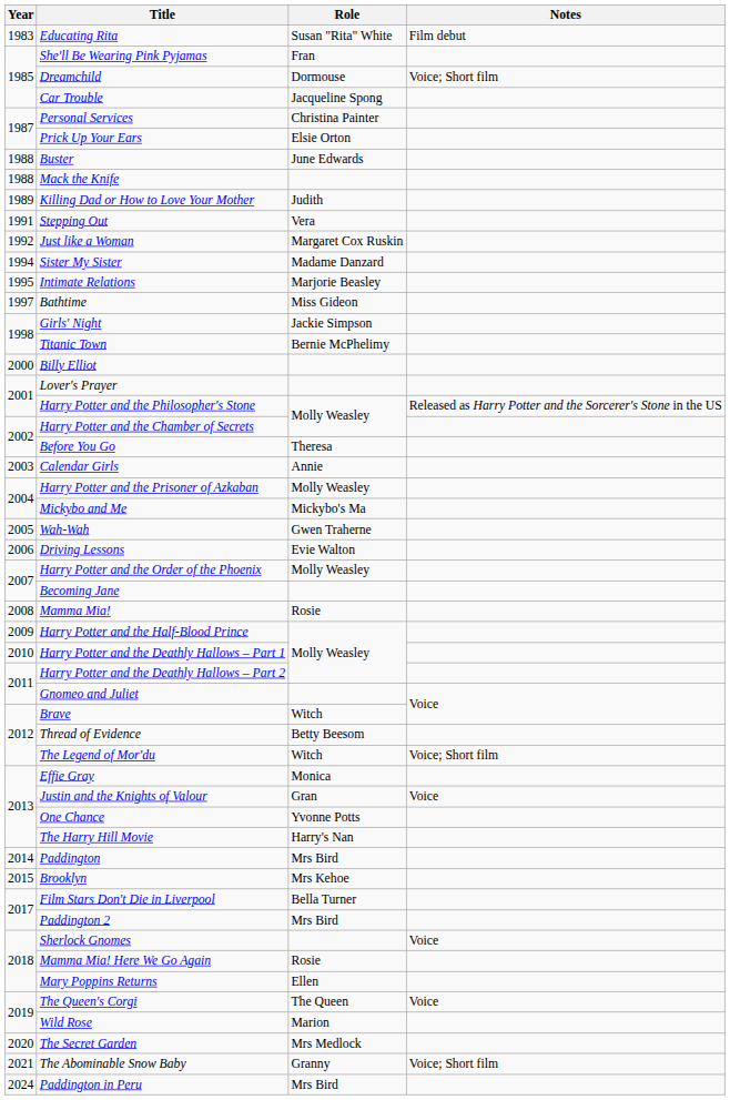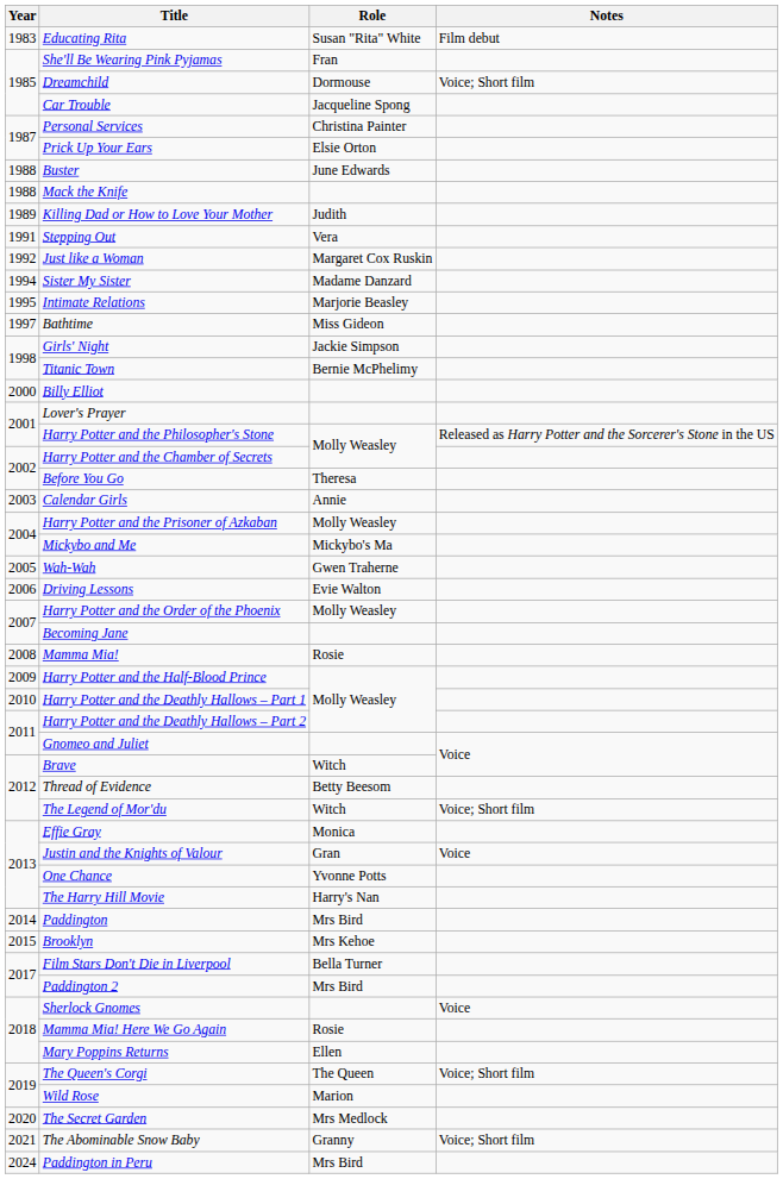The Queen's Corgi | Notes: Voice -> Voice; Short film
